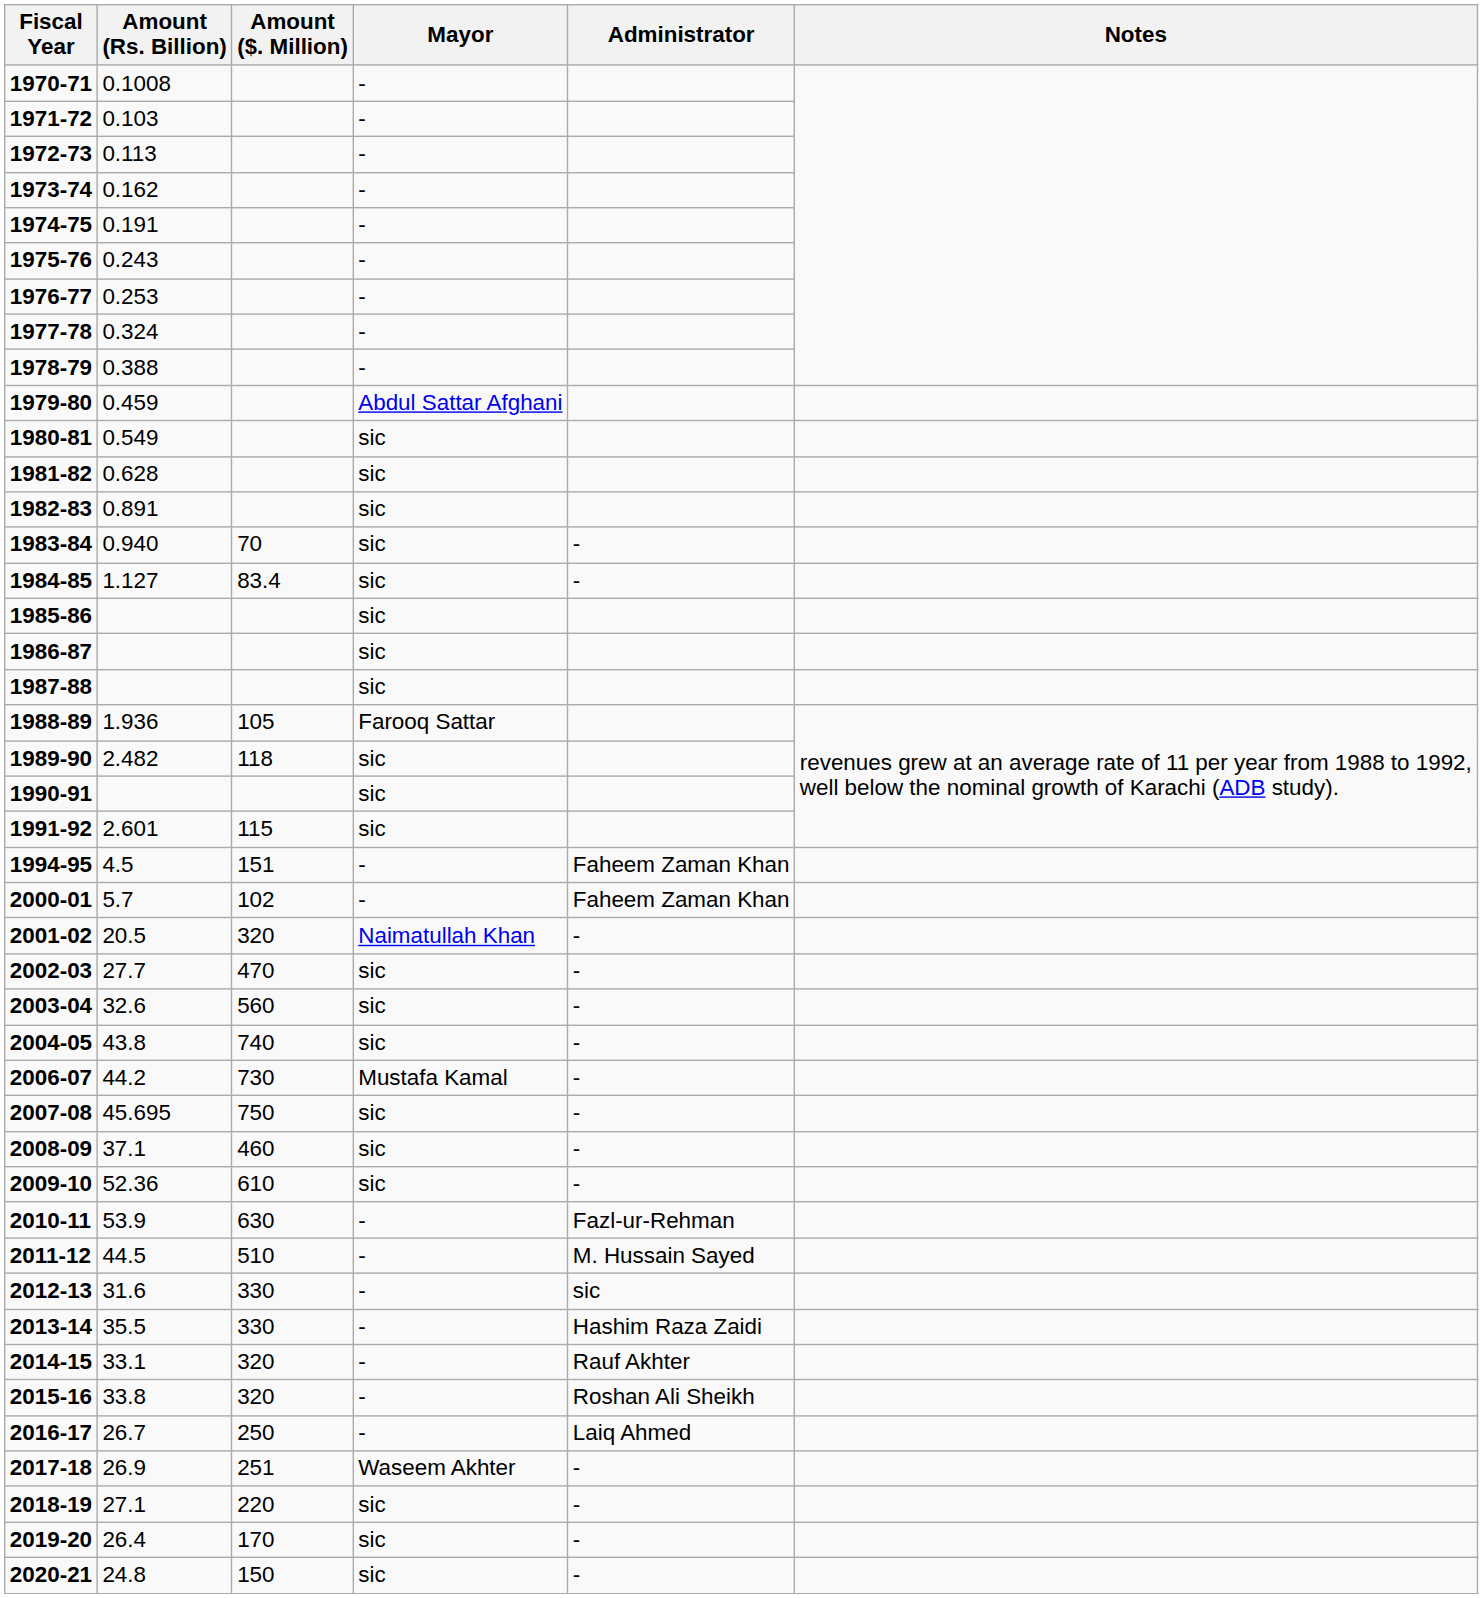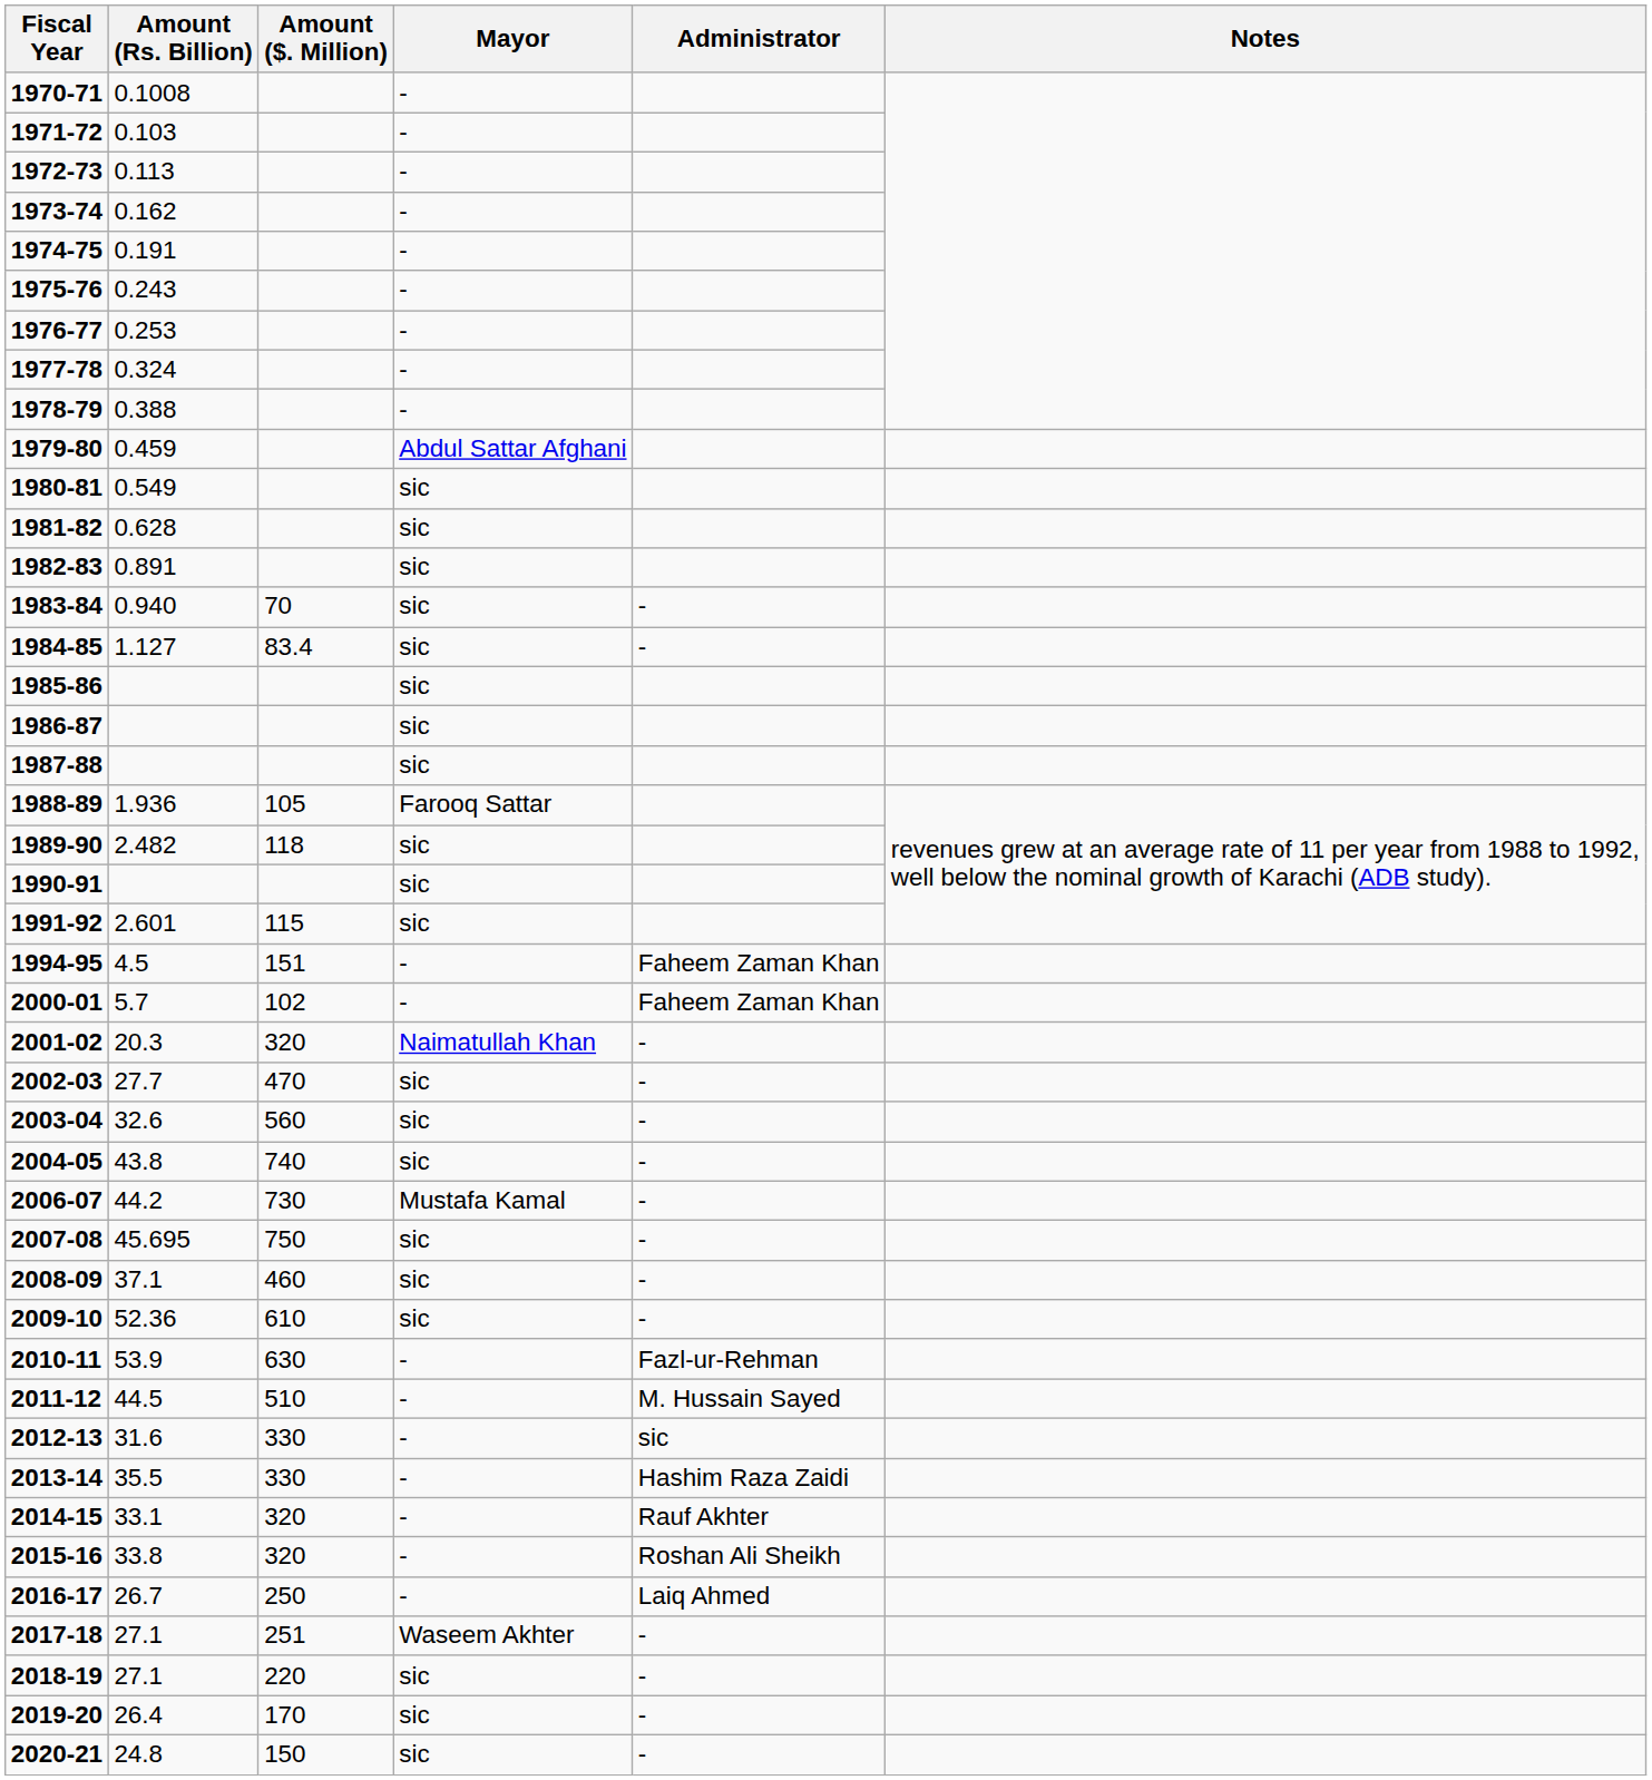2001-02 | Amount (Rs. Billion): 20.5 -> 20.3
2017-18 | Amount (Rs. Billion): 26.9 -> 27.1
